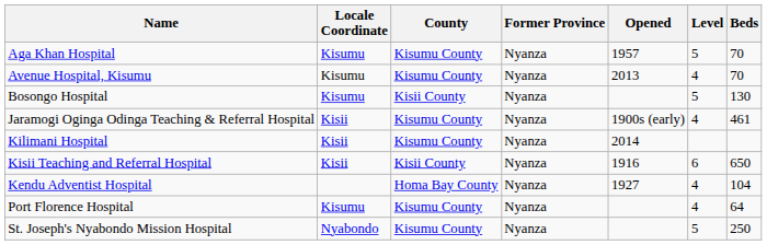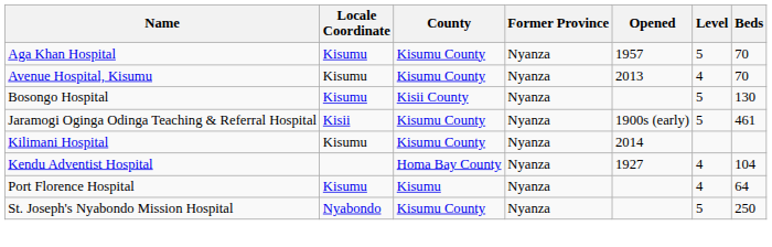Jaramogi Oginga Odinga Teaching & Referral Hospital | Level: 4 -> 5
Kilimani Hospital | Locale Coordinate: Kisii -> Kisumu
- row: Kisii Teaching and Referral Hospital | Kisii | Kisii County | Nyanza | 1916 | 6 | 650
Port Florence Hospital | County: Kisumu County -> Kisumu
